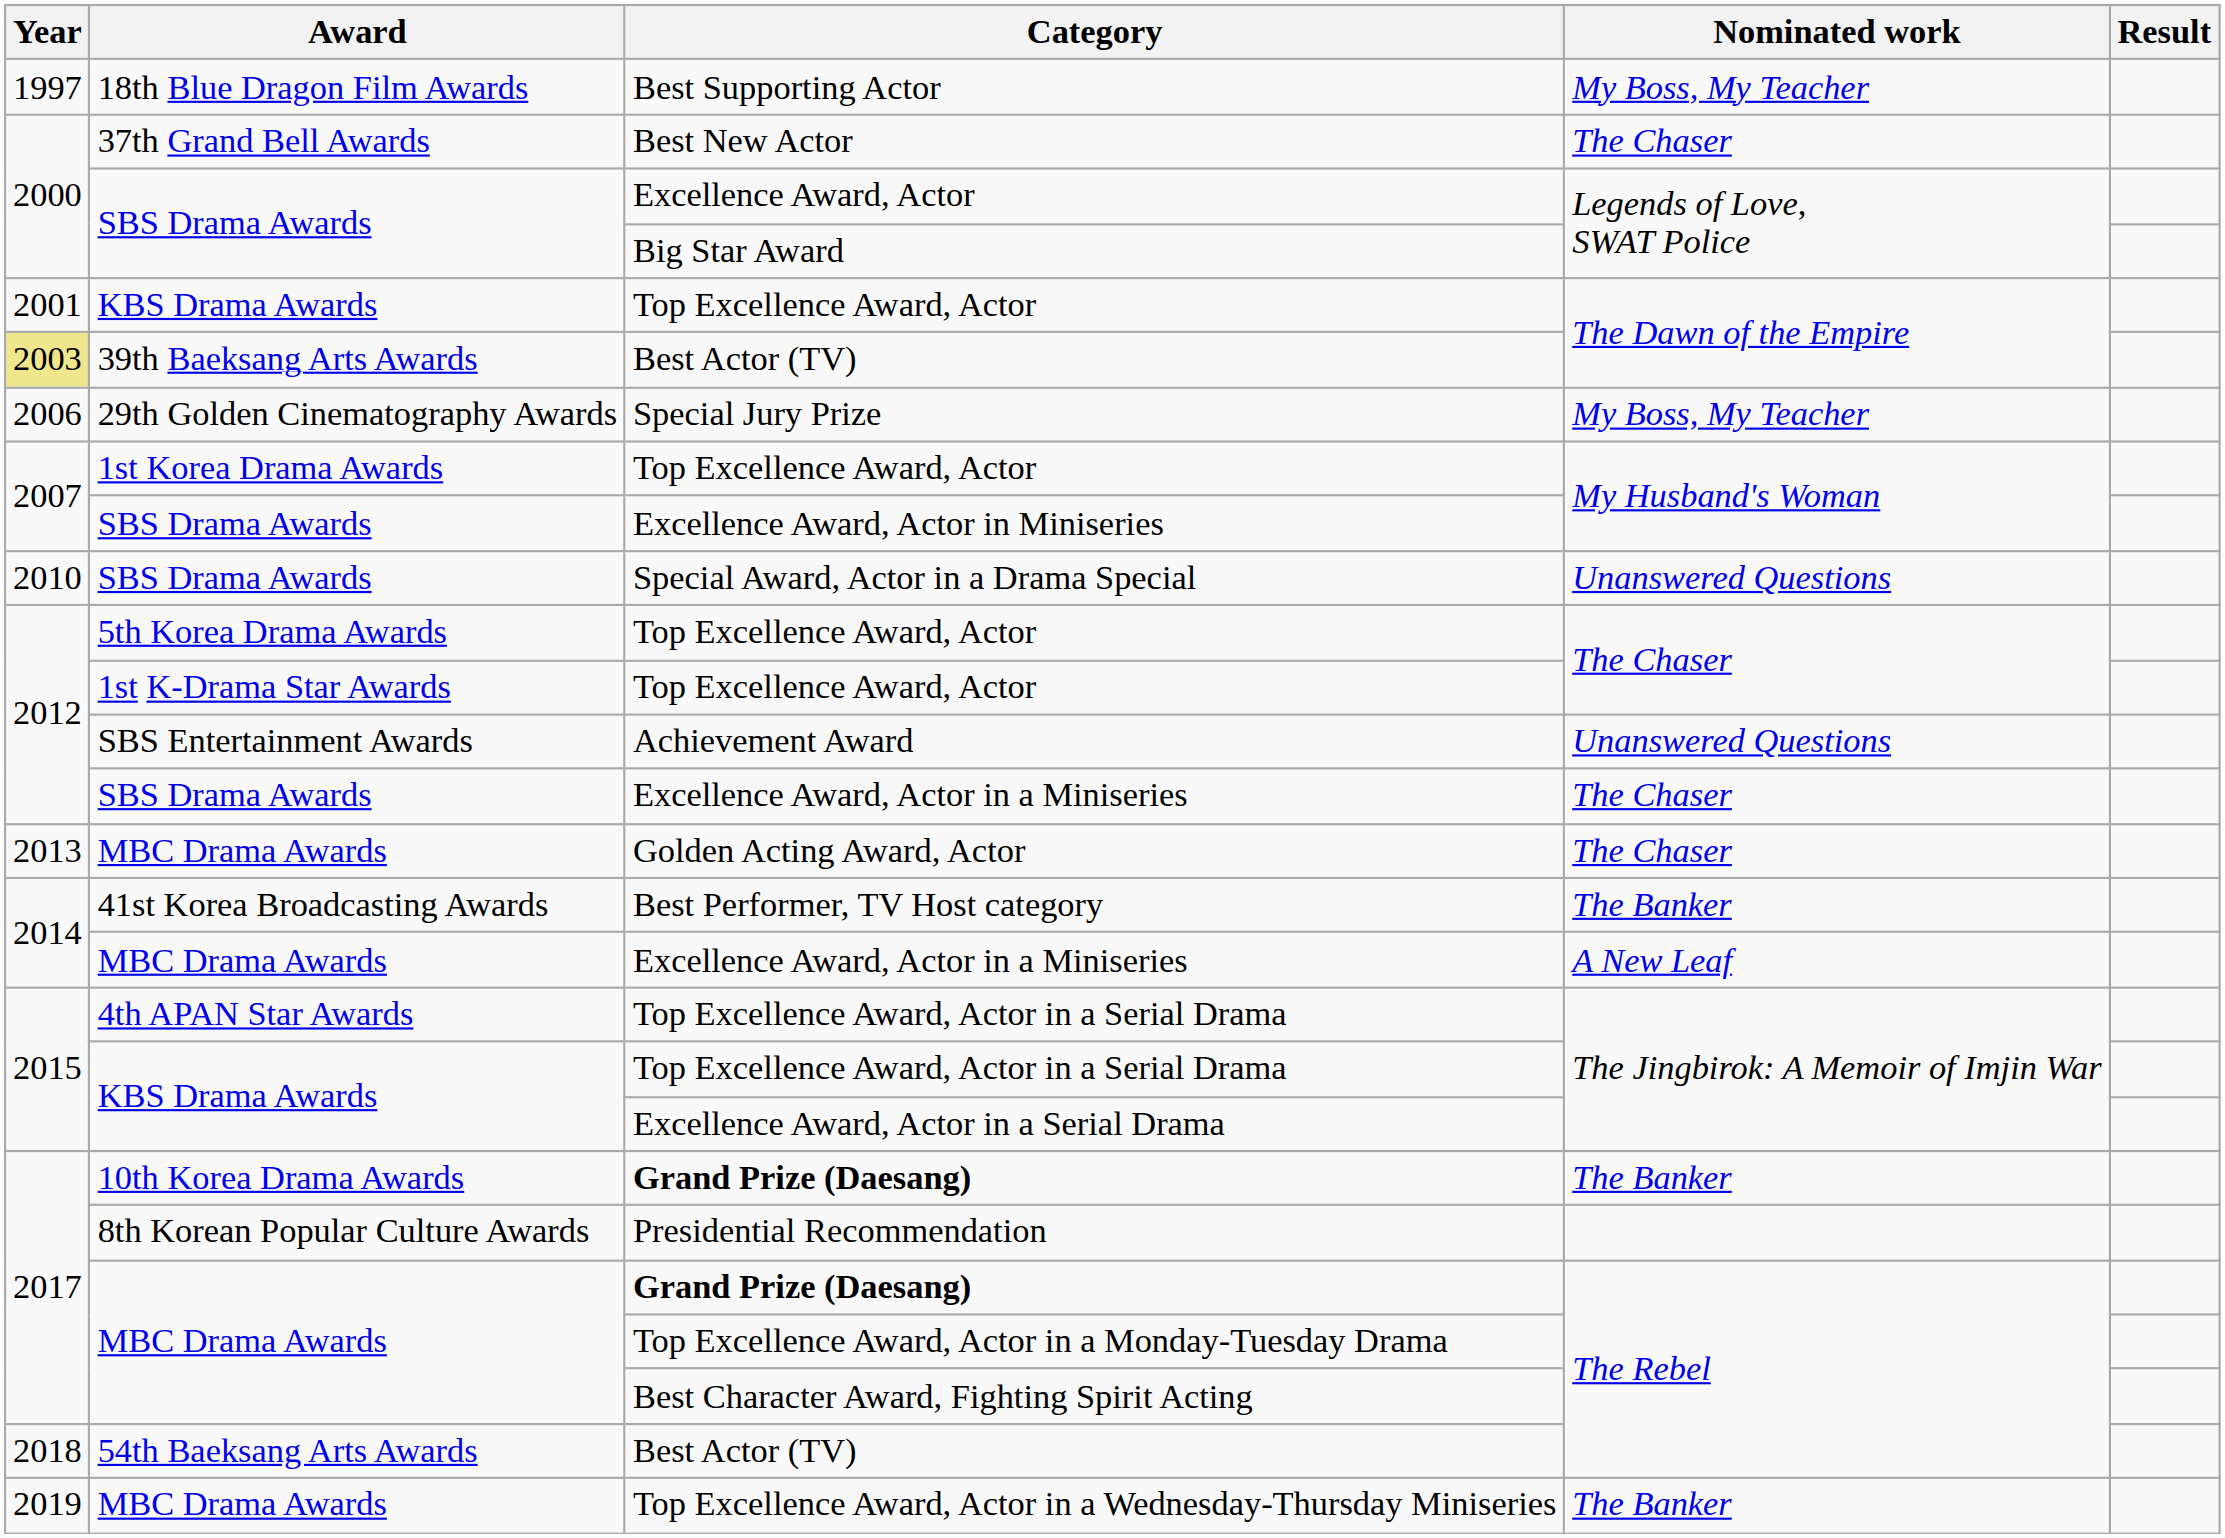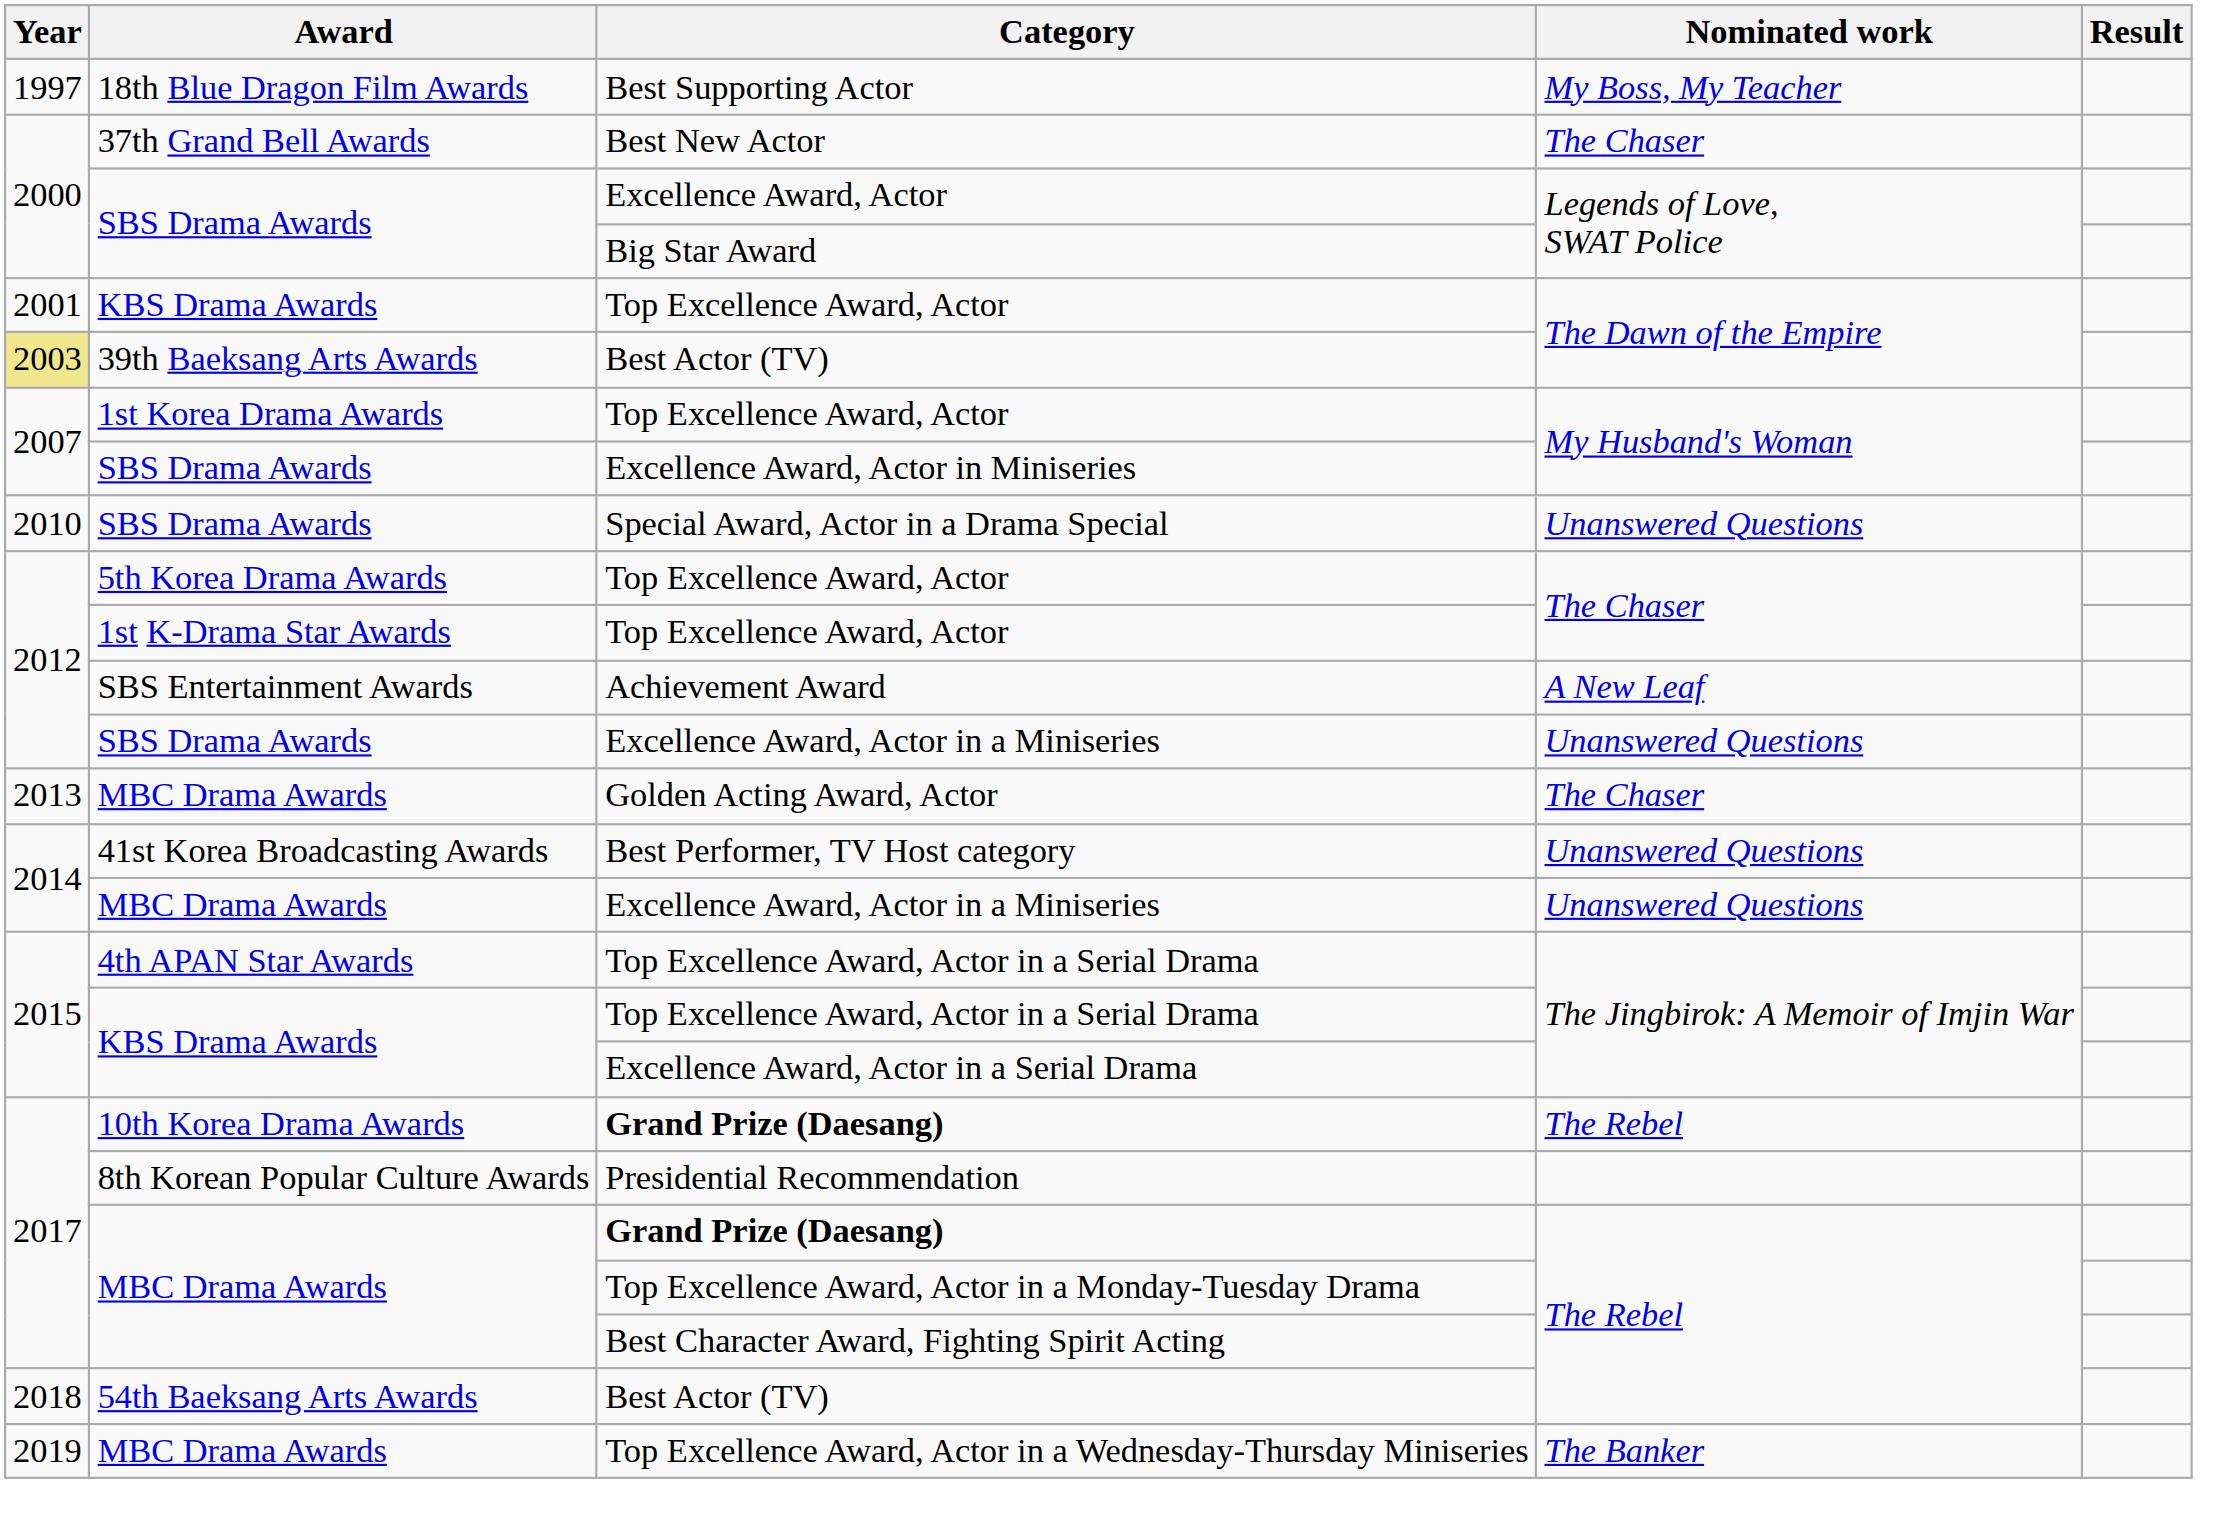- row: 2006 | 29th Golden Cinematography Awards | Special Jury Prize | My Boss, My Teacher
Achievement Award | Nominated work: Unanswered Questions -> A New Leaf
SBS Drama Awards / Excellence Award, Actor in a Miniseries | Nominated work: The Chaser -> Unanswered Questions
Best Performer, TV Host category | Nominated work: The Banker -> Unanswered Questions
MBC Drama Awards / Excellence Award, Actor in a Miniseries | Nominated work: A New Leaf -> Unanswered Questions
10th Korea Drama Awards / Grand Prize (Daesang) | Nominated work: The Banker -> The Rebel
